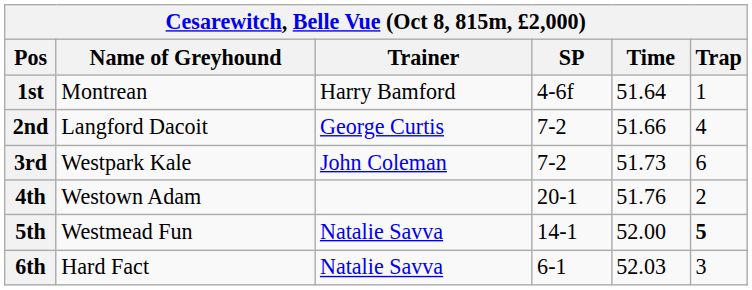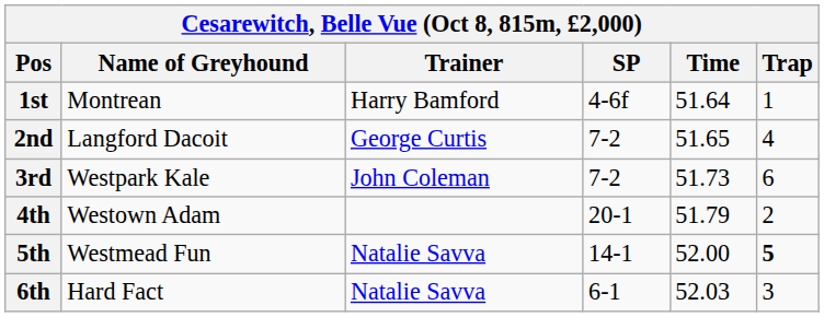2nd | Time: 51.66 -> 51.65
4th | Time: 51.76 -> 51.79
